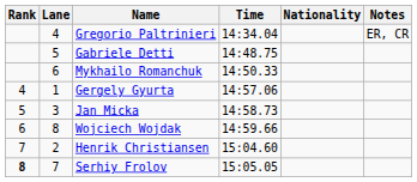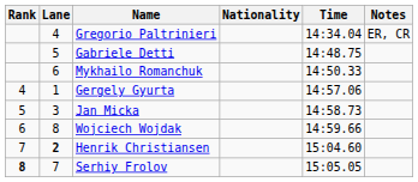columns swapped: Nationality <-> Time
Henrik Christiansen | Lane: normal -> bold
